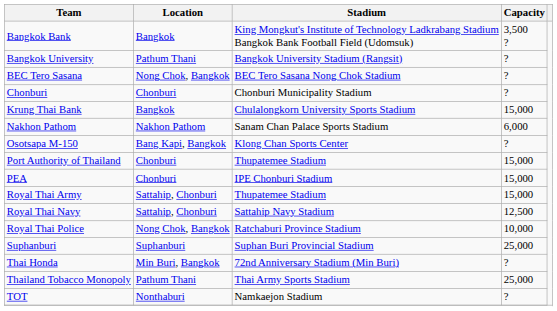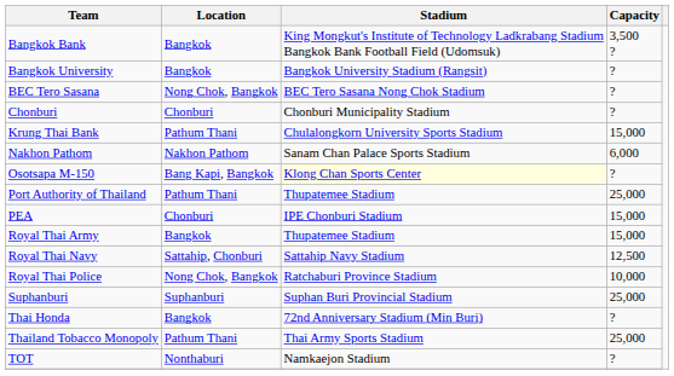Bangkok University | Location: Pathum Thani -> Bangkok
Krung Thai Bank | Location: Bangkok -> Pathum Thani
Osotsapa M-150 | Stadium: no background -> lightyellow background
Port Authority of Thailand | Location: Chonburi -> Pathum Thani
Port Authority of Thailand | Capacity: 15,000 -> 25,000
Royal Thai Army | Location: Sattahip, Chonburi -> Bangkok
Thai Honda | Location: Min Buri, Bangkok -> Bangkok
